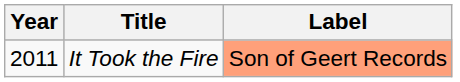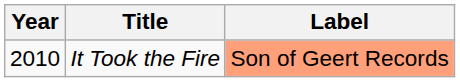It Took the Fire | Year: 2011 -> 2010
